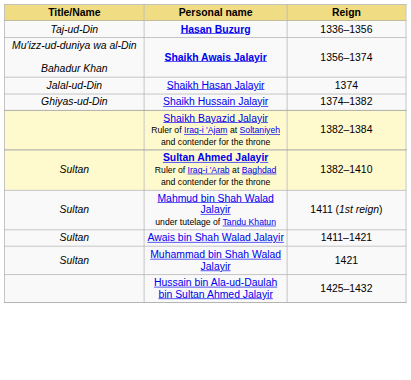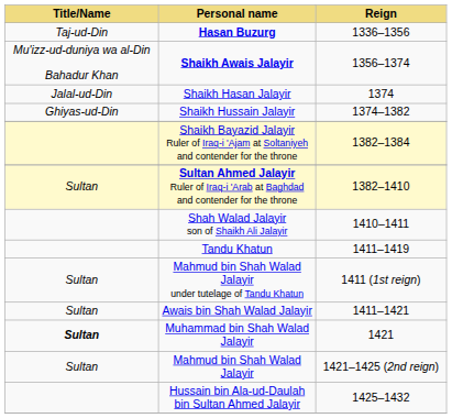+ row: Shah Walad Jalayir son of Shaikh Ali Jalayir | 1410–1411
+ row: Tandu Khatun | 1411–1419
Muhammad bin Shah Walad Jalayir | Title/Name: normal -> bold
+ row: Sultan | Mahmud bin Shah Walad Jalayir | 1421–1425 (2nd reign)
